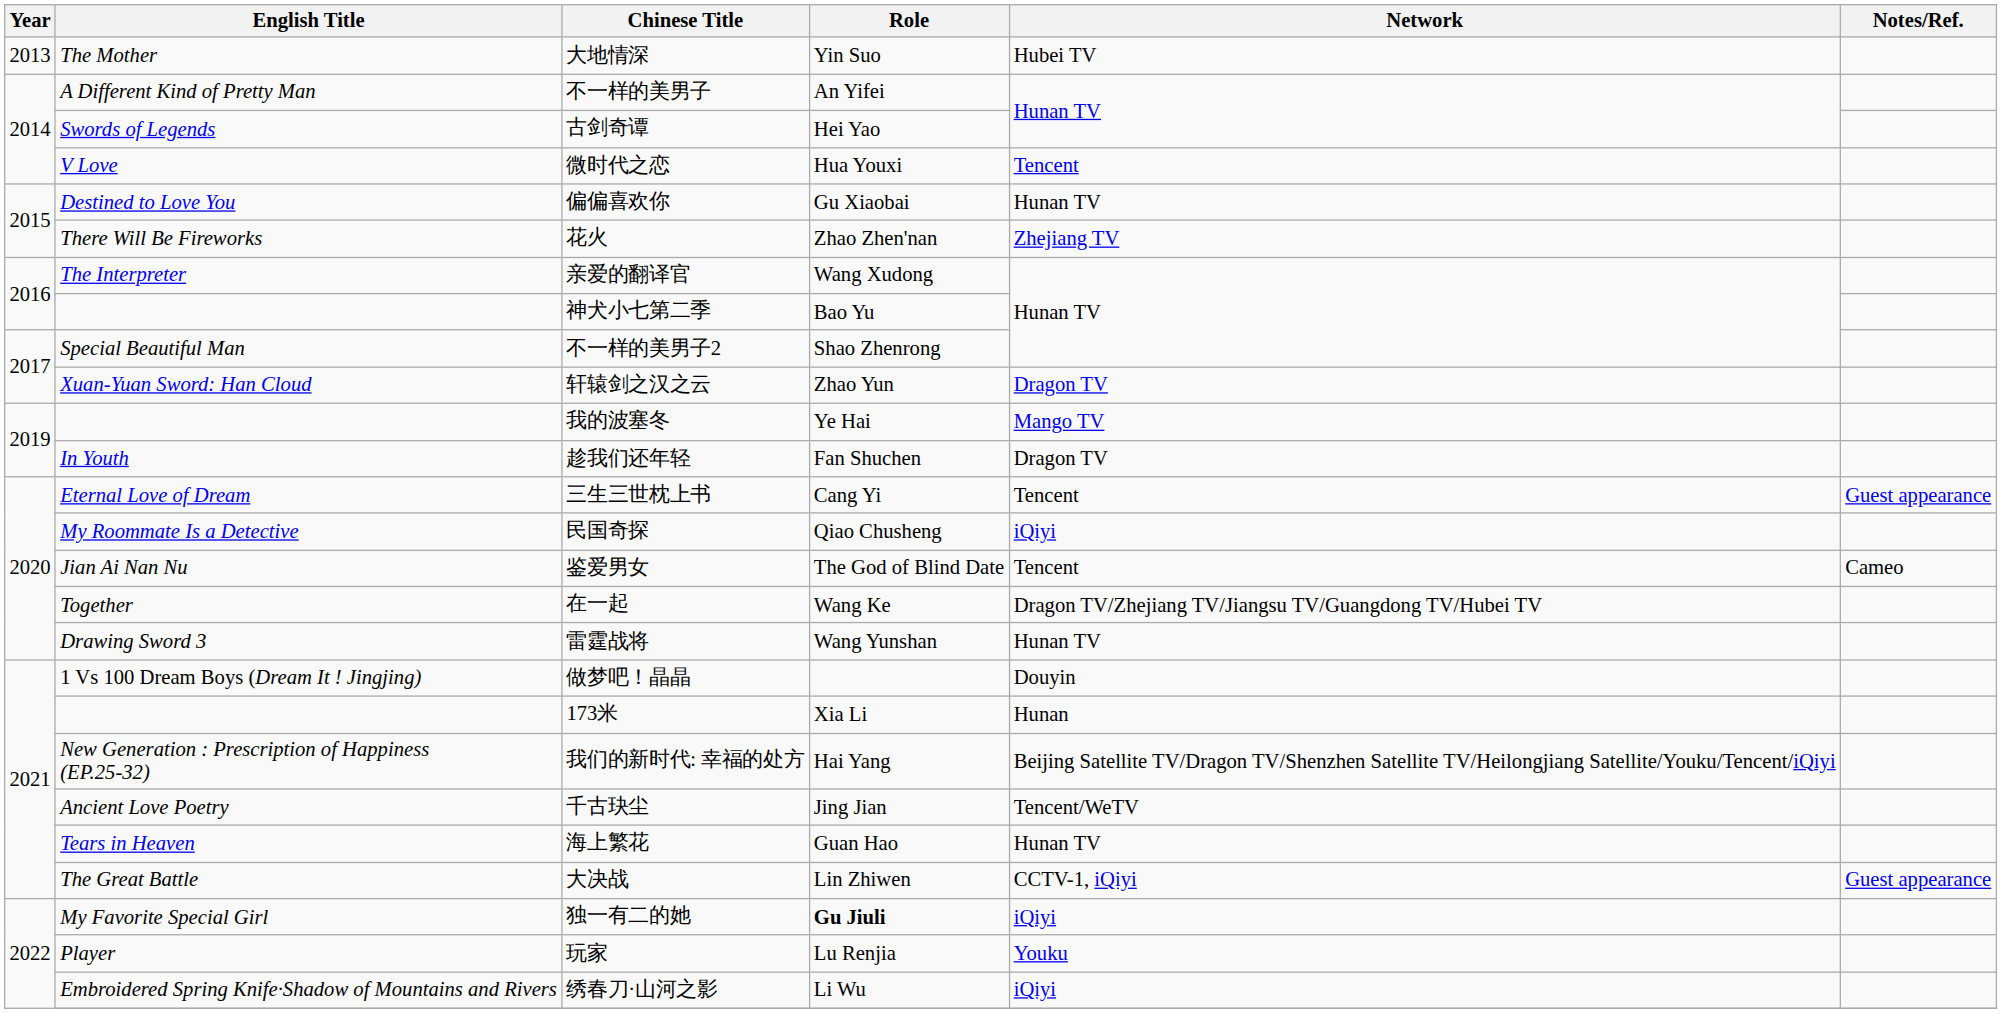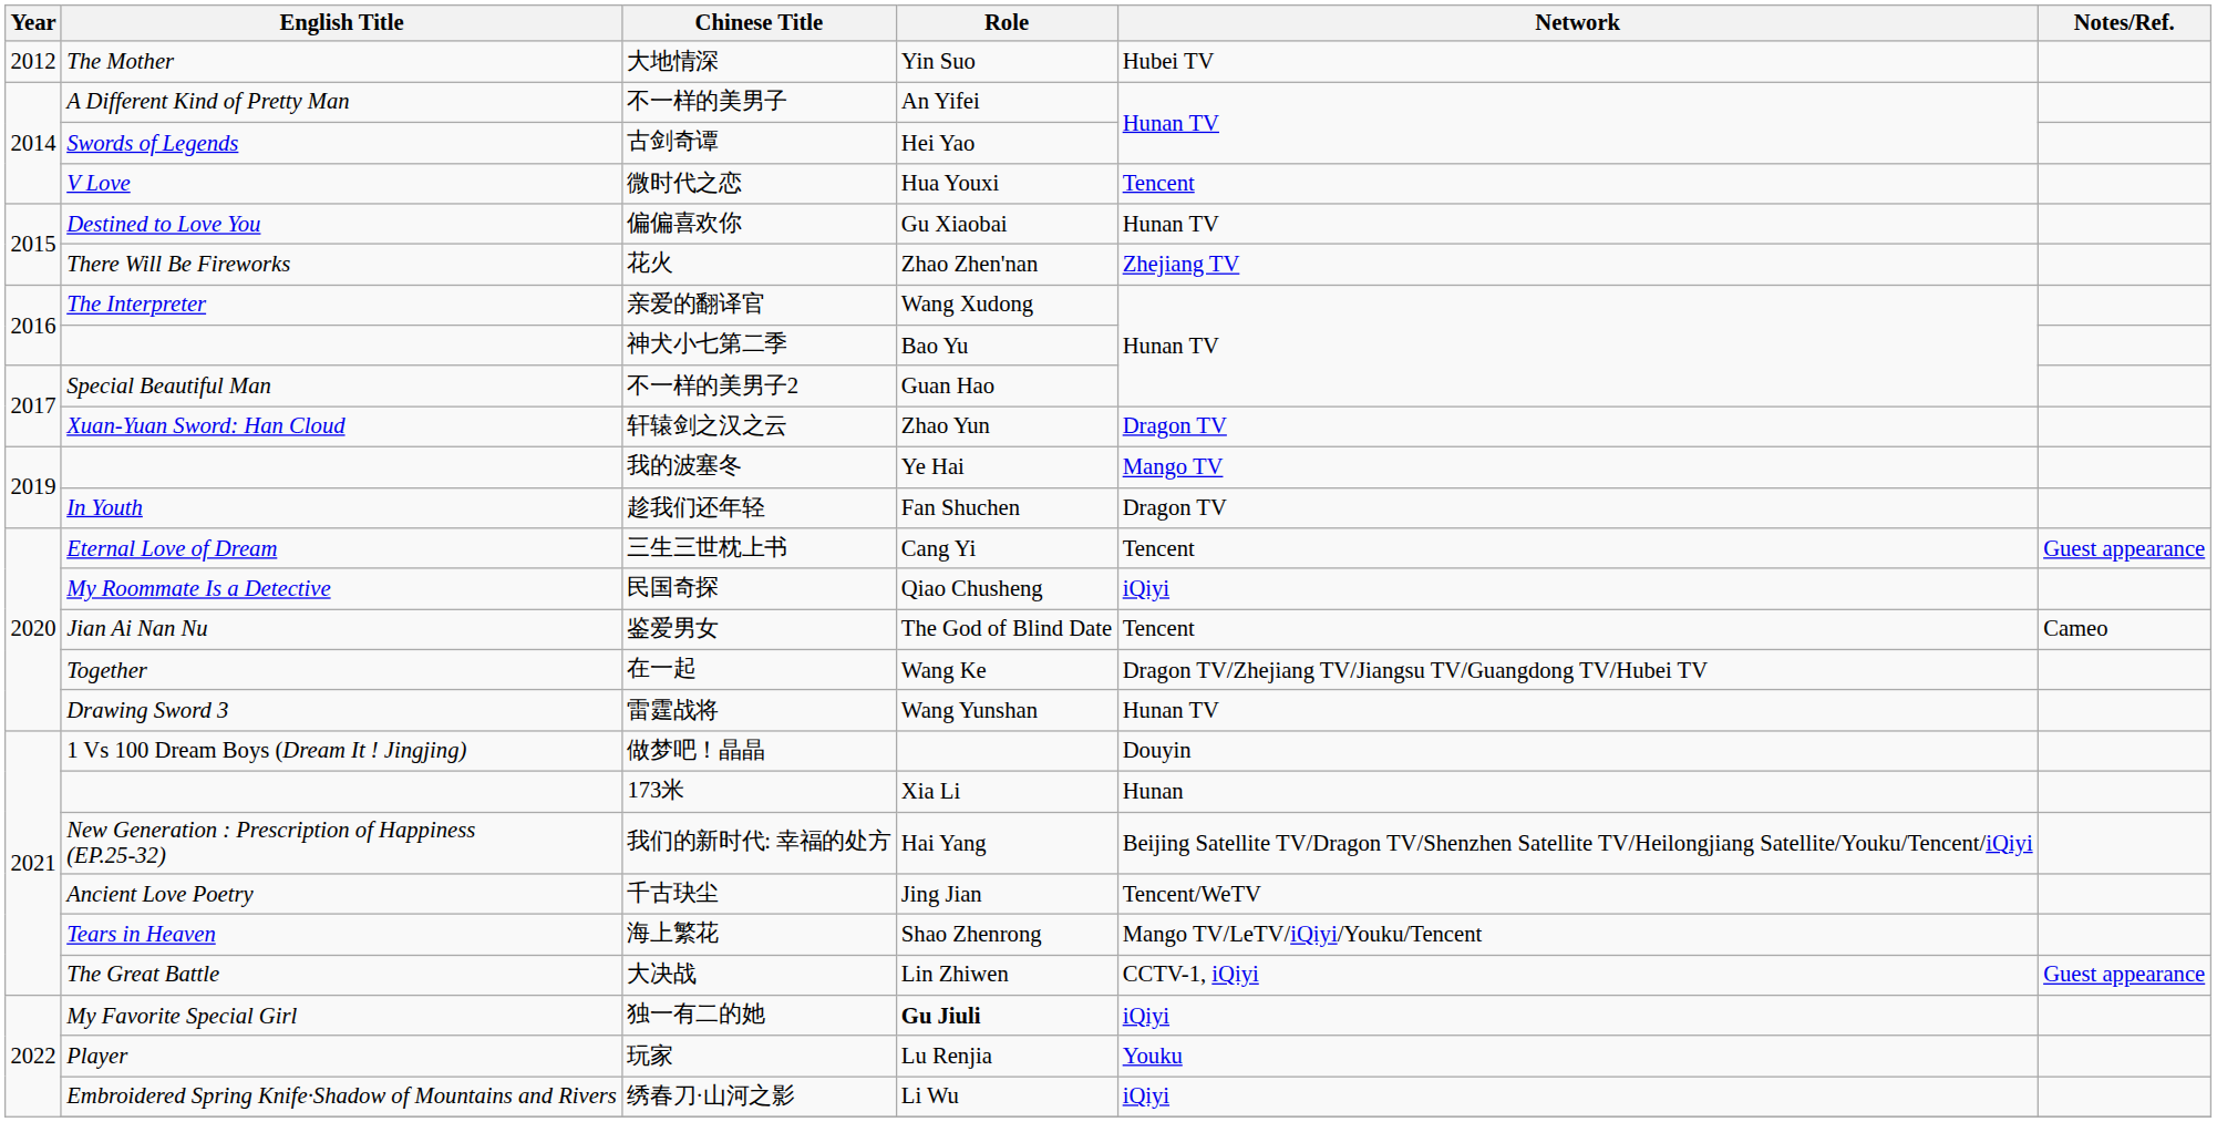大地情深 | Year: 2013 -> 2012
不一样的美男子2 | Role: Shao Zhenrong -> Guan Hao
海上繁花 | Role: Guan Hao -> Shao Zhenrong
海上繁花 | Network: Hunan TV -> Mango TV/LeTV/iQiyi/Youku/Tencent
